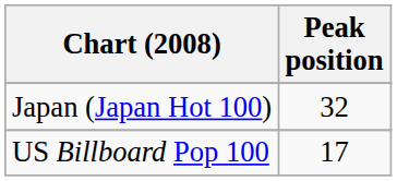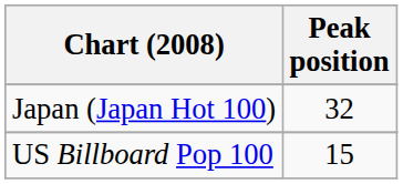US Billboard Pop 100 | Peak position: 17 -> 15
